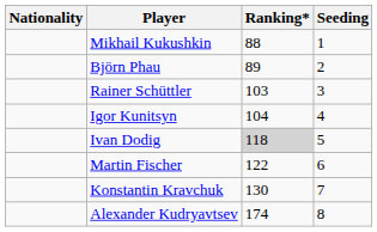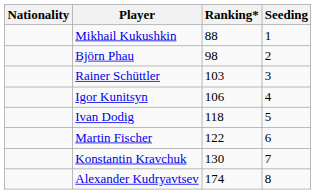Björn Phau | Ranking*: 89 -> 98
Igor Kunitsyn | Ranking*: 104 -> 106
Ivan Dodig | Ranking*: lightgrey background -> no background
